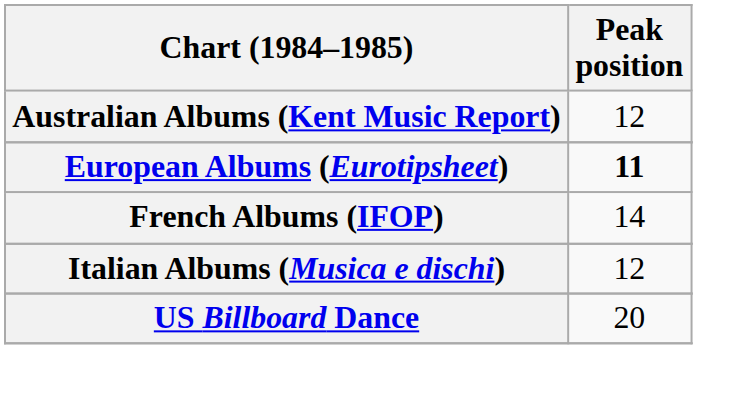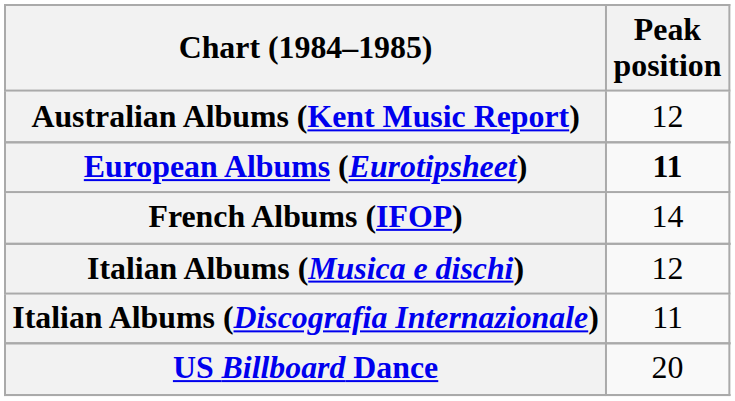+ row: Italian Albums (Discografia Internazionale) | 11
